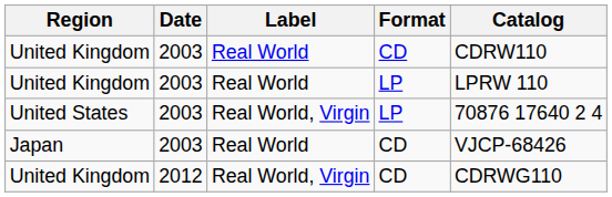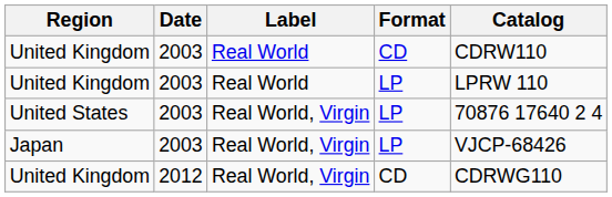Japan | Label: Real World -> Real World, Virgin
Japan | Format: CD -> LP
